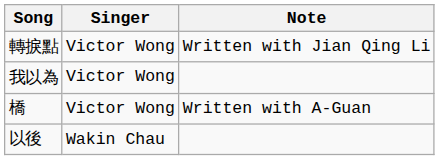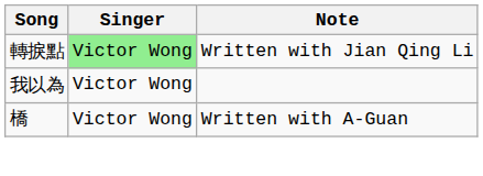轉捩點 | Singer: no background -> lightgreen background
- row: 以後 | Wakin Chau
